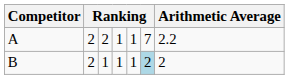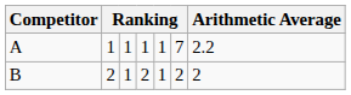A | column 2: 2 -> 1
A | column 3: 2 -> 1
B | column 4: 1 -> 2
B | column 6: lightblue background -> no background
